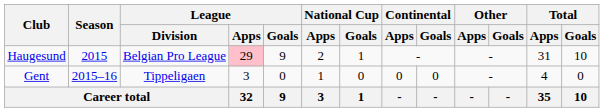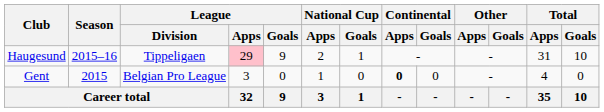Haugesund | Season: 2015 -> 2015–16
Haugesund | League / Division: Belgian Pro League -> Tippeligaen
Gent | Season: 2015–16 -> 2015
Gent | League / Division: Tippeligaen -> Belgian Pro League
Gent | Continental / Apps: normal -> bold
